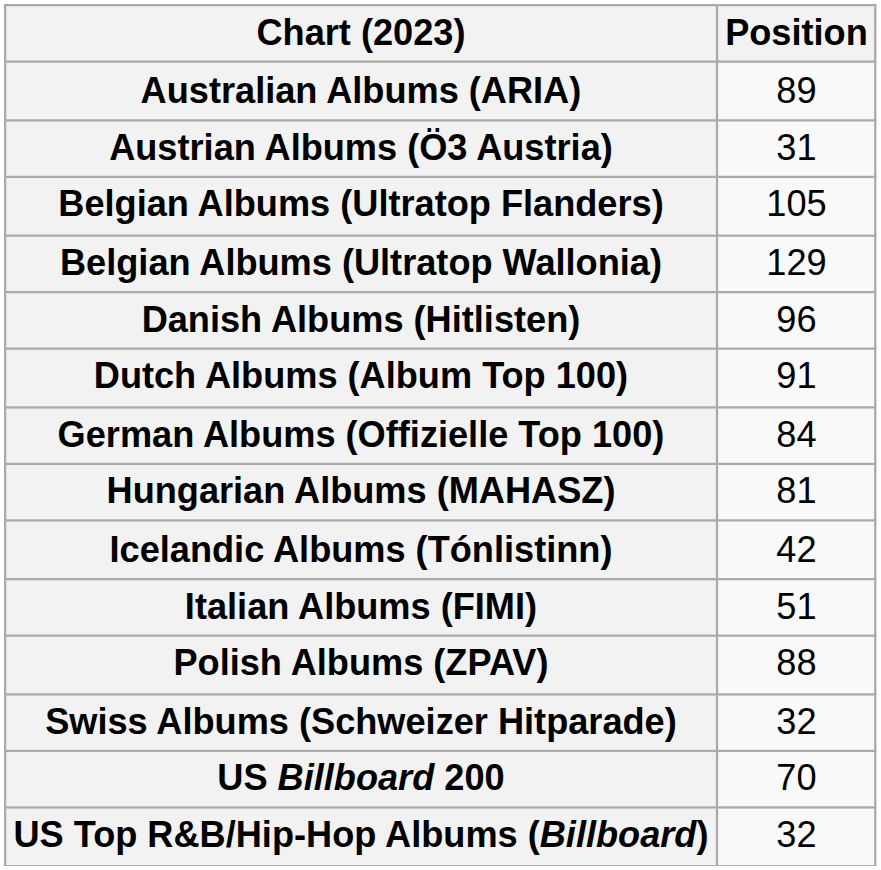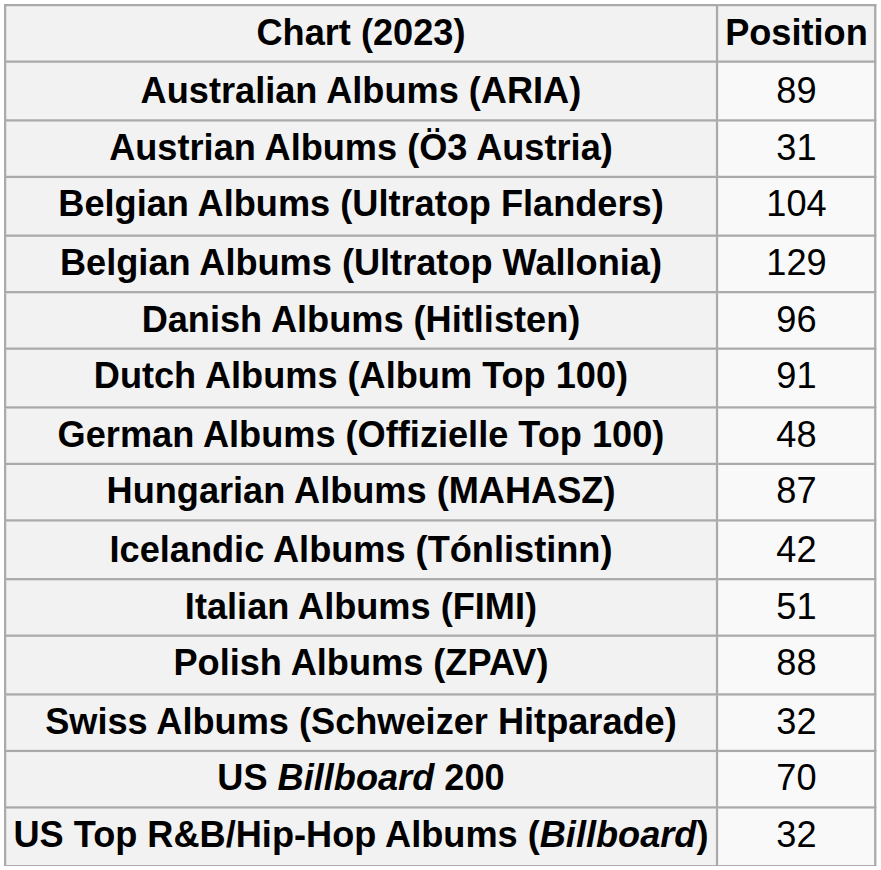Belgian Albums (Ultratop Flanders) | Position: 105 -> 104
German Albums (Offizielle Top 100) | Position: 84 -> 48
Hungarian Albums (MAHASZ) | Position: 81 -> 87
